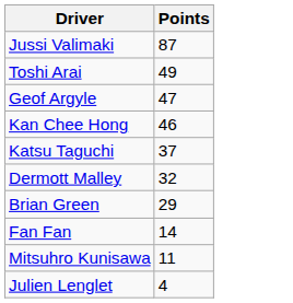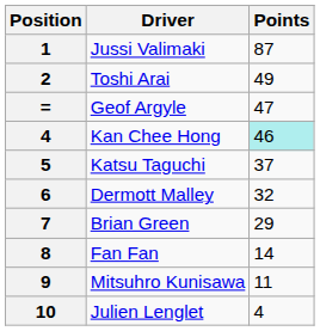+ column: Position | 1 | 2 | = | 4 | 5 | 6 | 7 | 8 | 9 | 10
Kan Chee Hong | Points: no background -> paleturquoise background
